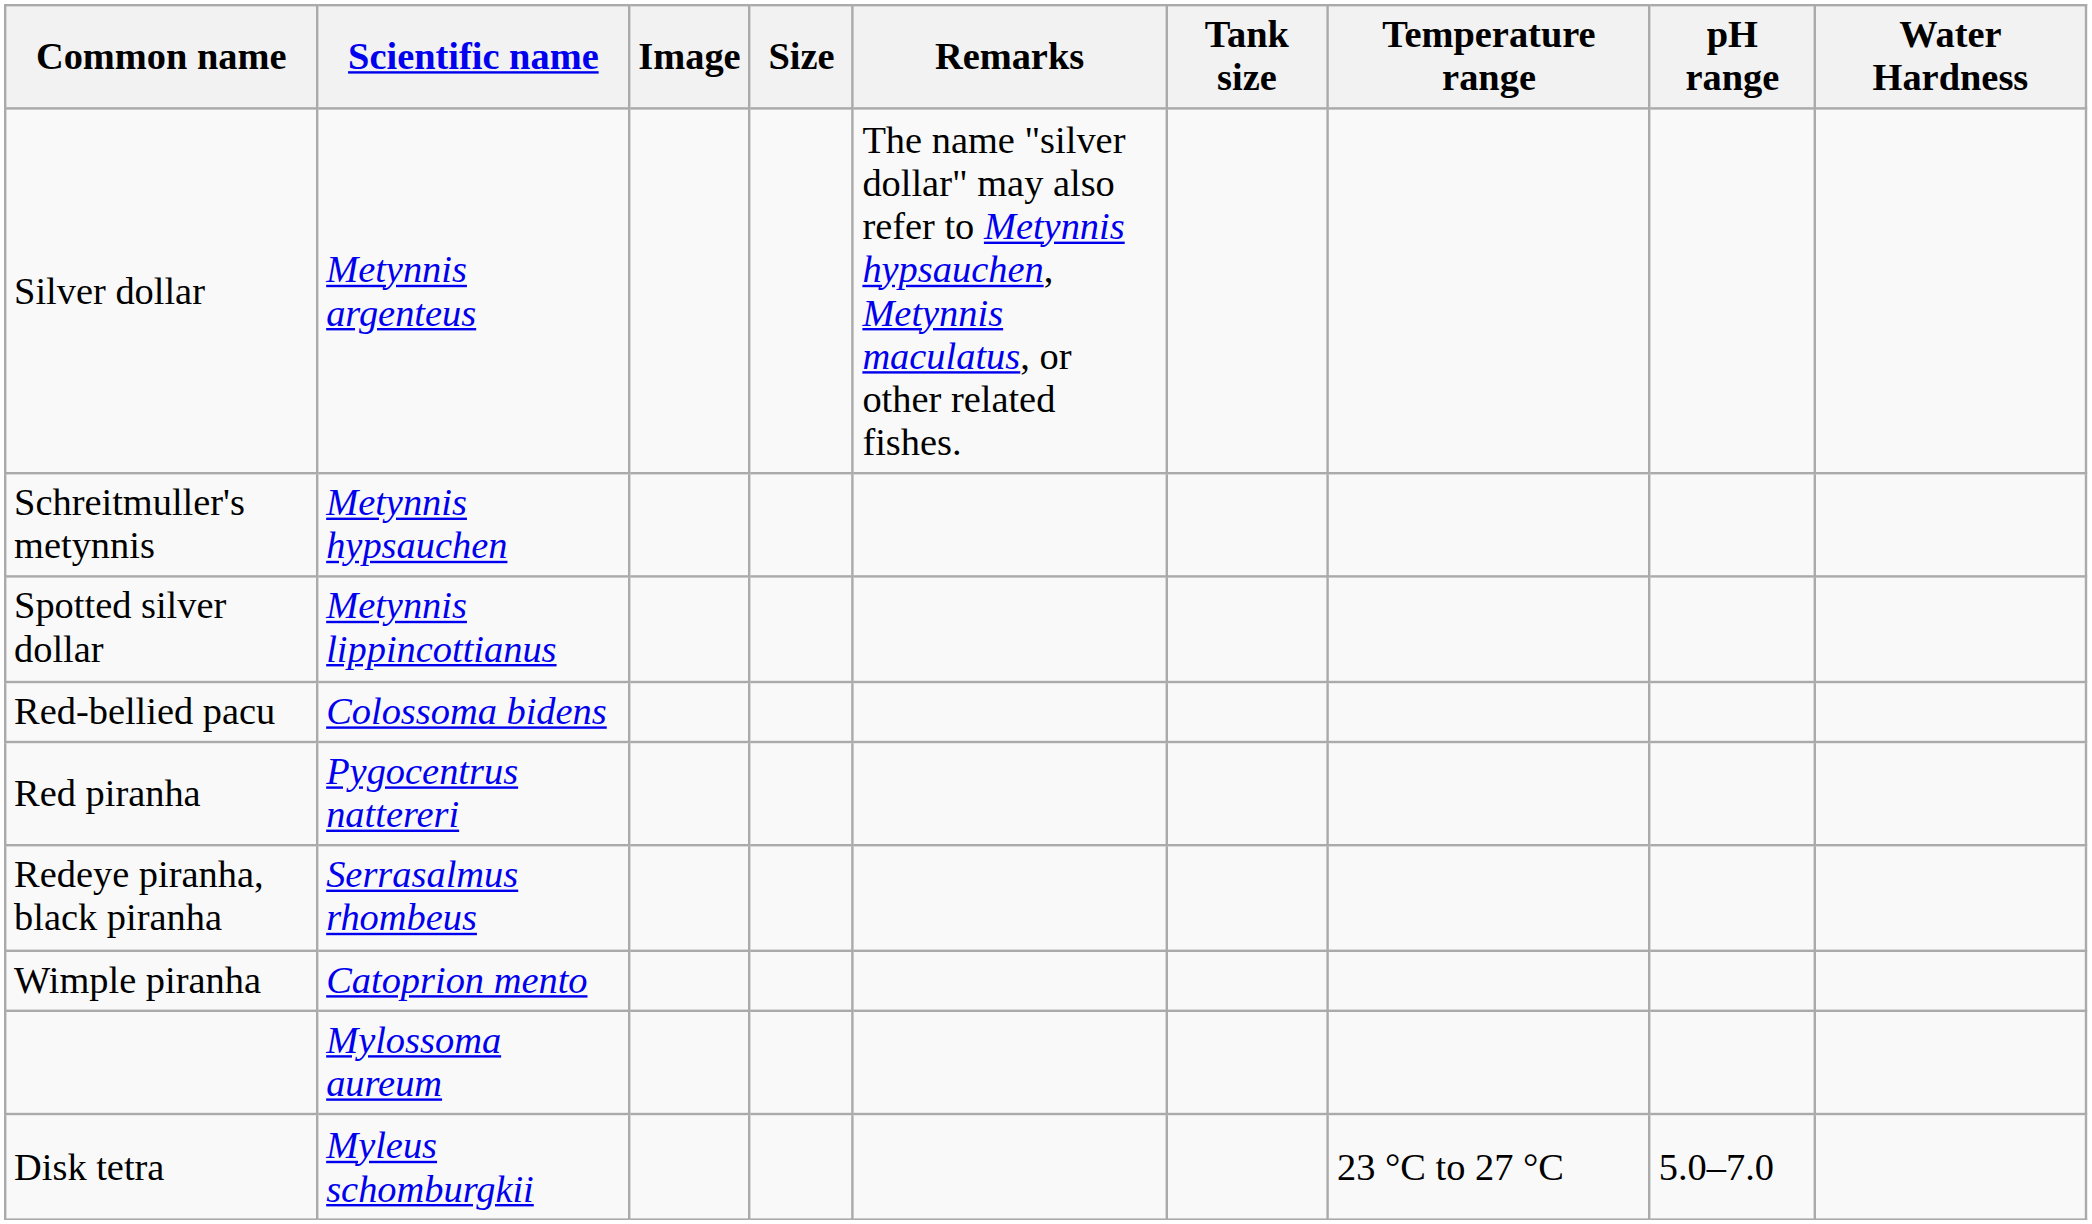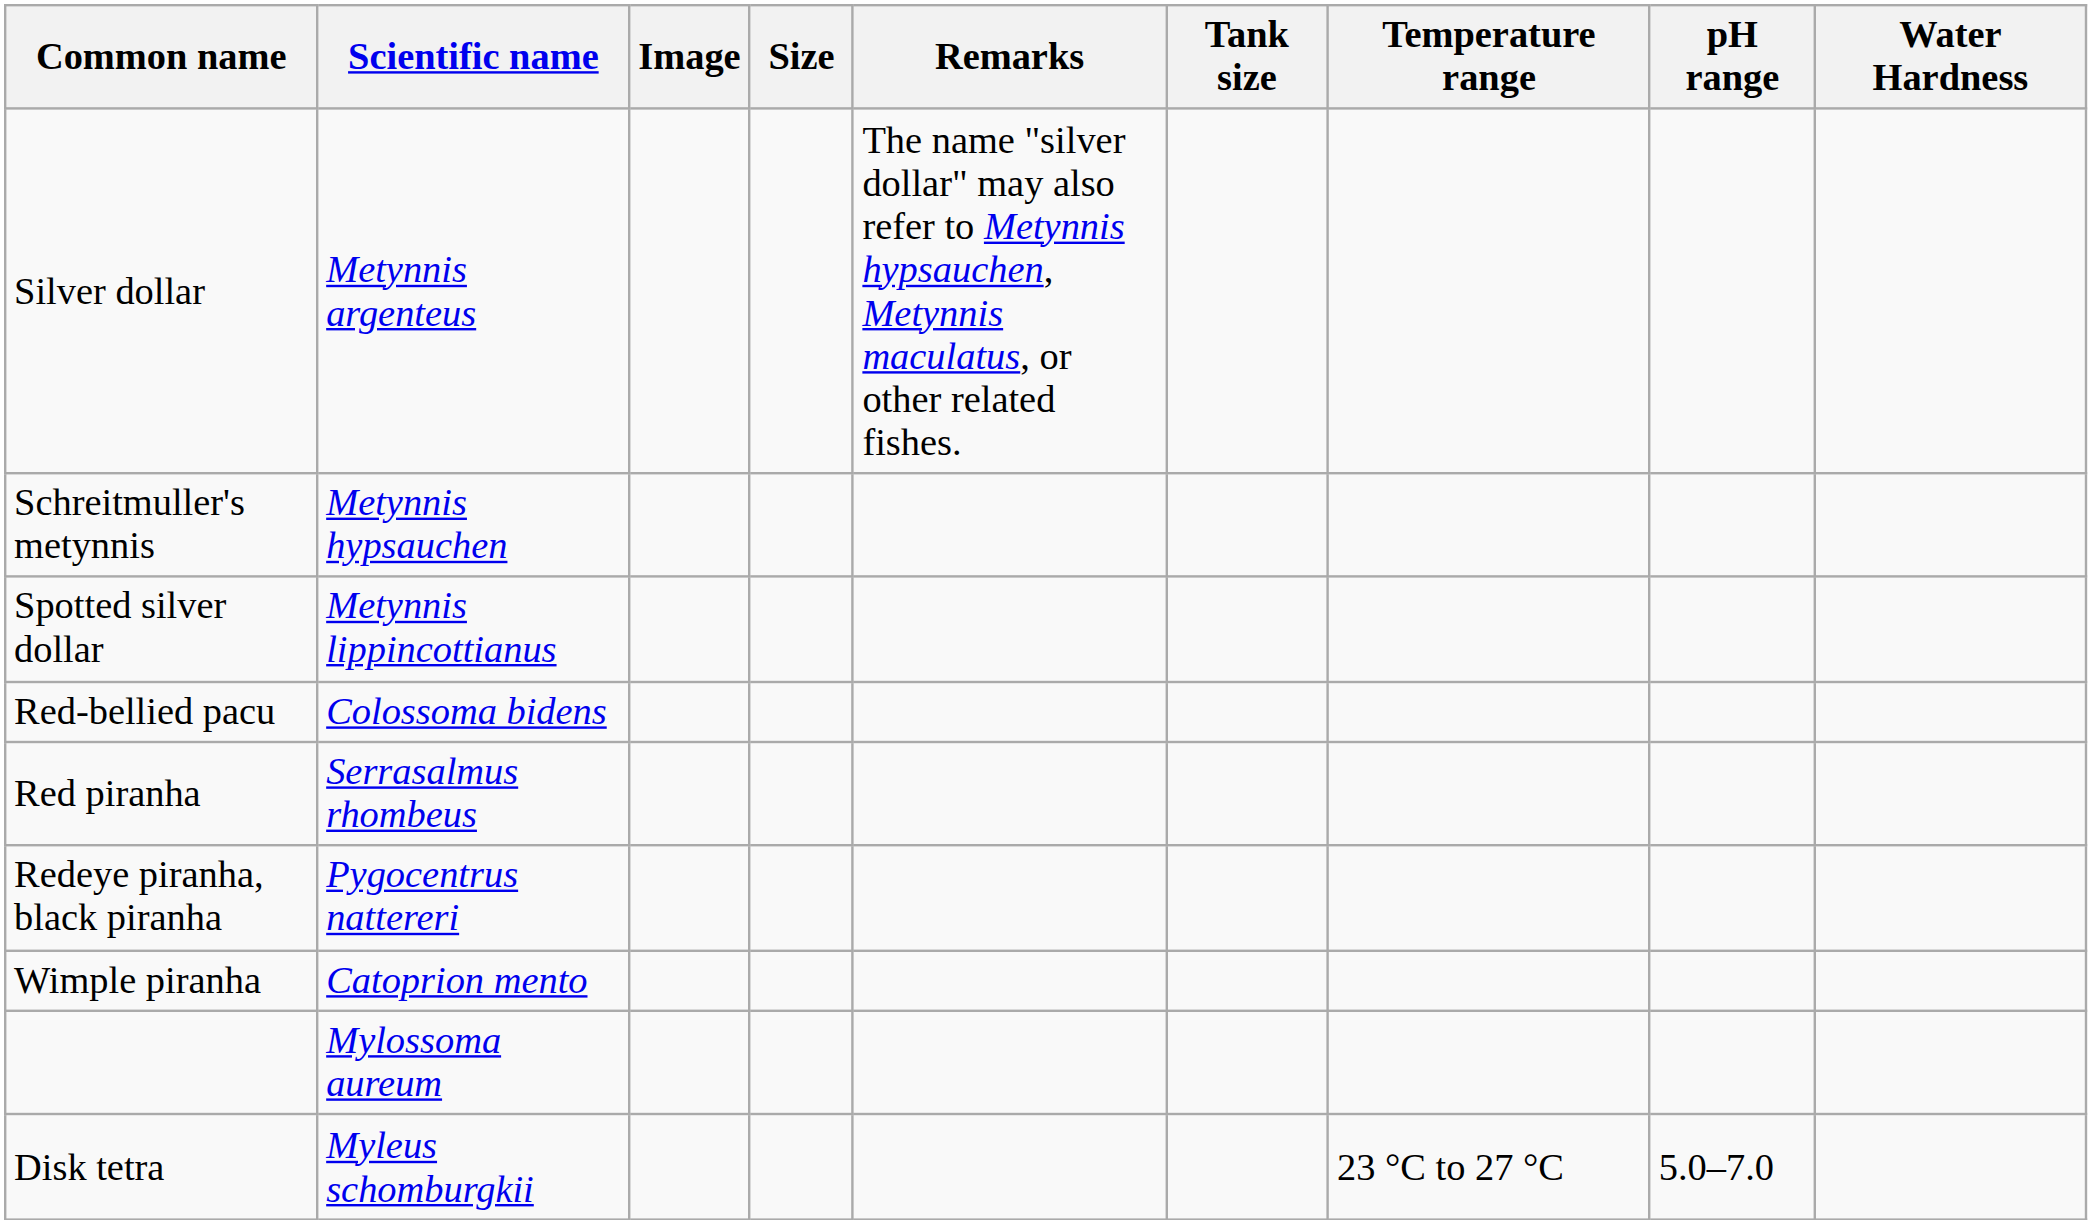Red piranha | Scientific name: Pygocentrus nattereri -> Serrasalmus rhombeus
Redeye piranha, black piranha | Scientific name: Serrasalmus rhombeus -> Pygocentrus nattereri
